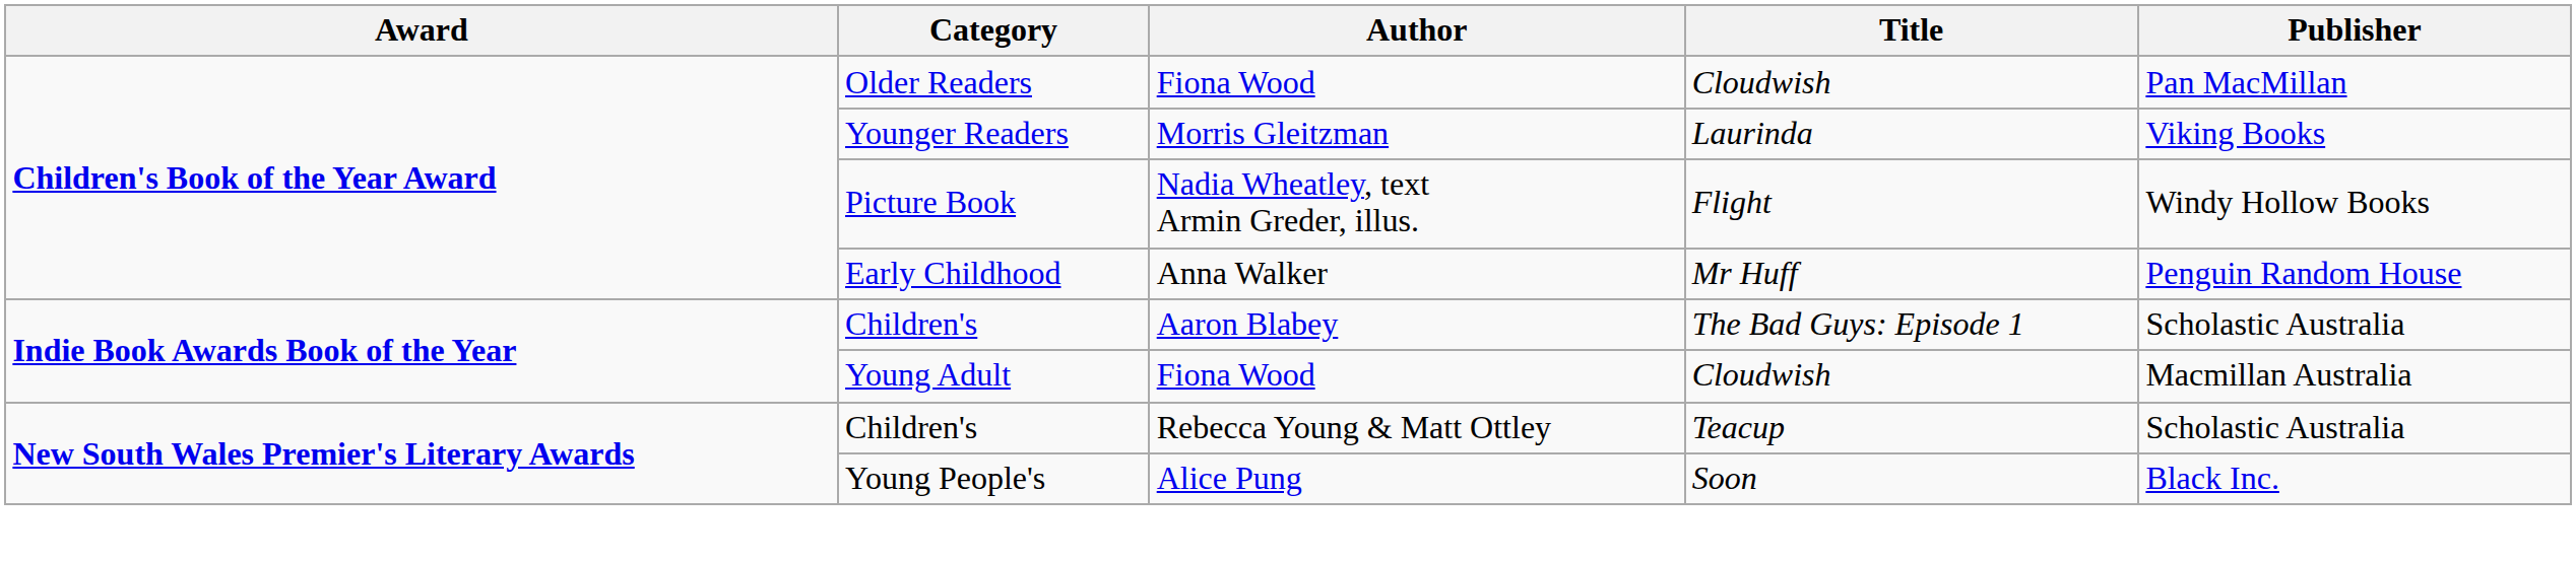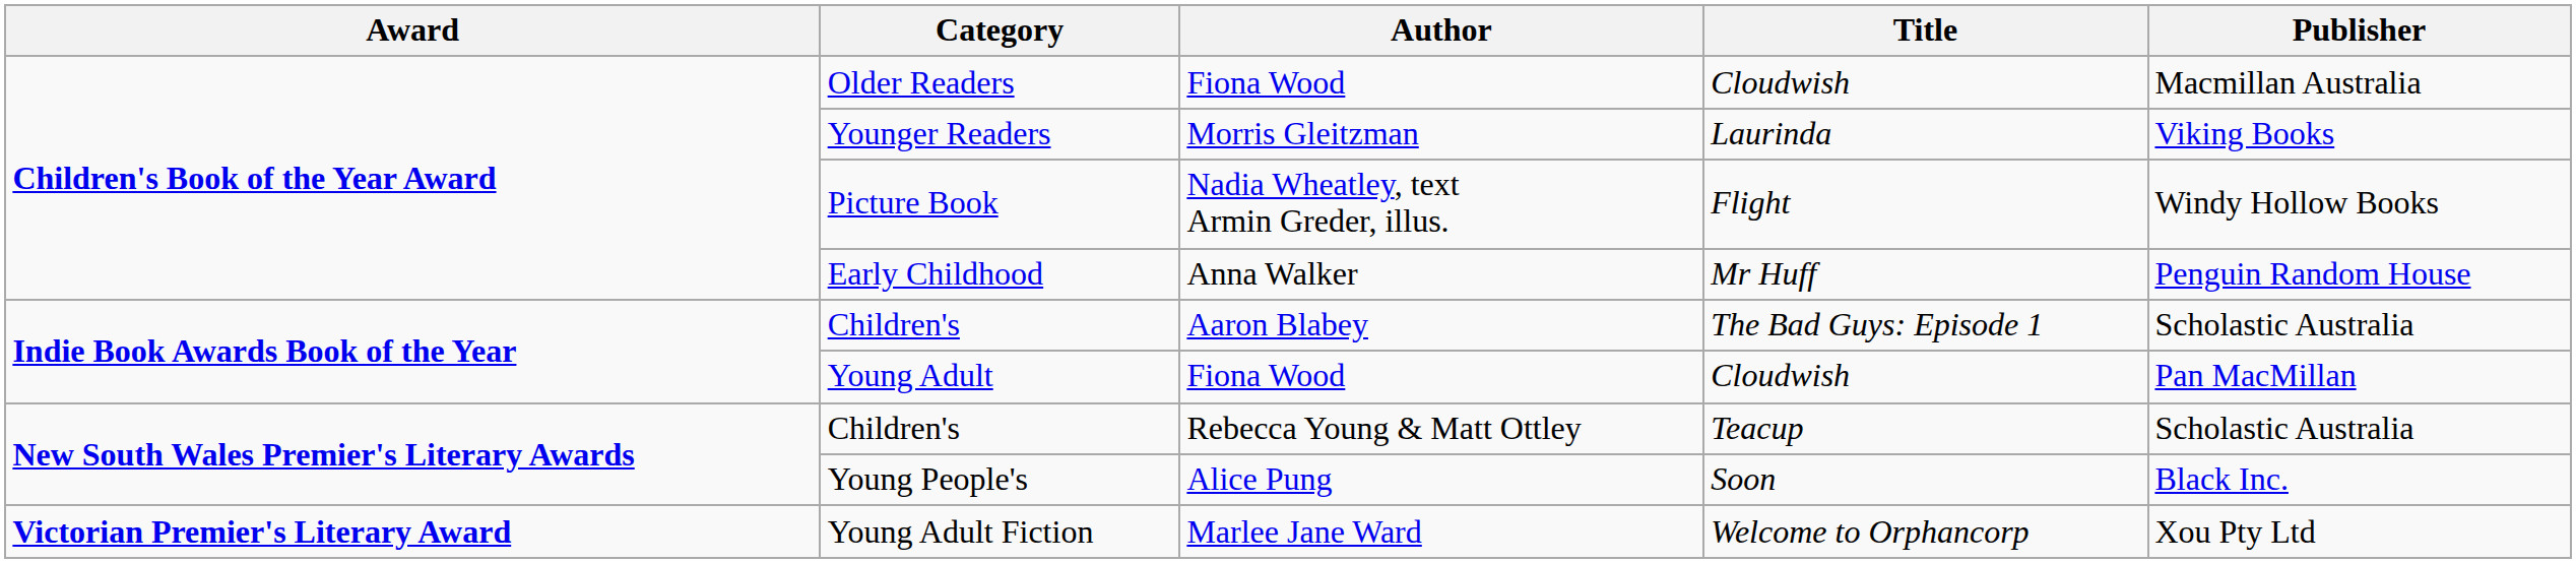Older Readers | Publisher: Pan MacMillan -> Macmillan Australia
Young Adult | Publisher: Macmillan Australia -> Pan MacMillan
+ row: Victorian Premier's Literary Award | Young Adult Fiction | Marlee Jane Ward | Welcome to Orphancorp | Xou Pty Ltd
